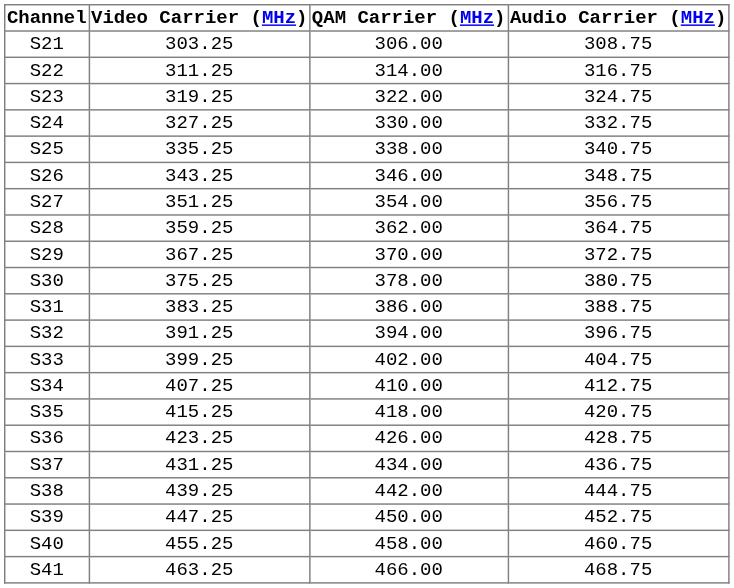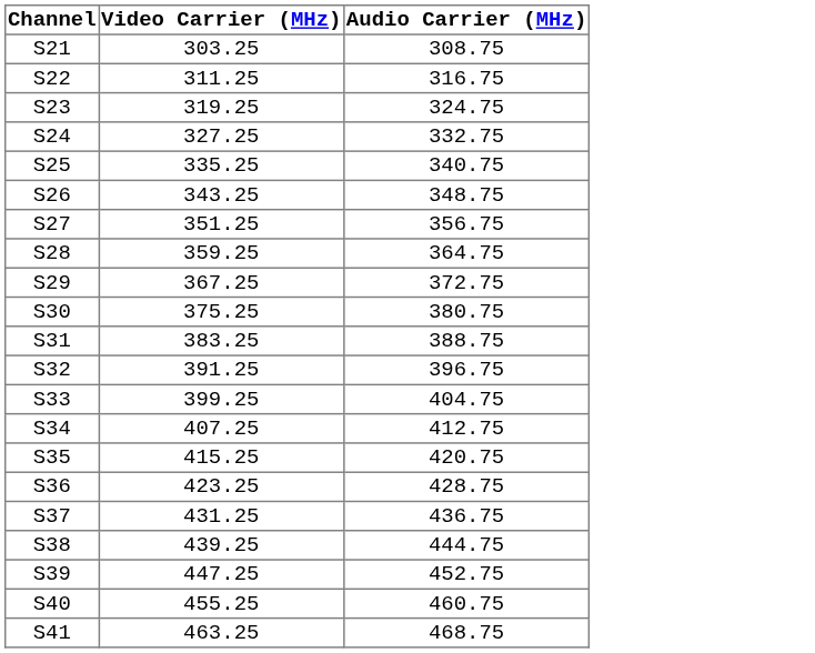- column: QAM Carrier (MHz) | 306.00 | 314.00 | 322.00 | 330.00 | 338.00 | 346.00 | 354.00 | 362.00 | 370.00 | 378.00 | 386.00 | 394.00 | 402.00 | 410.00 | 418.00 | 426.00 | 434.00 | 442.00 | 450.00 | 458.00 | 466.00
